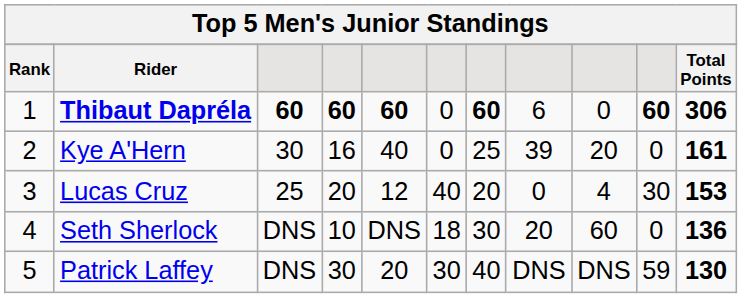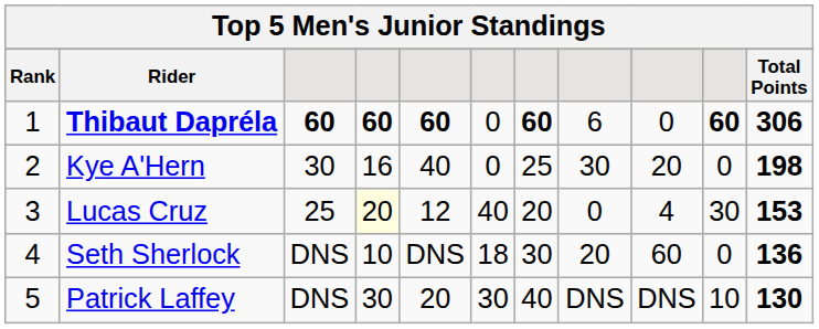Kye A'Hern | column 8: 39 -> 30
Kye A'Hern | Total Points: 161 -> 198
Lucas Cruz | column 4: no background -> lightyellow background
Patrick Laffey | column 10: 59 -> 10
